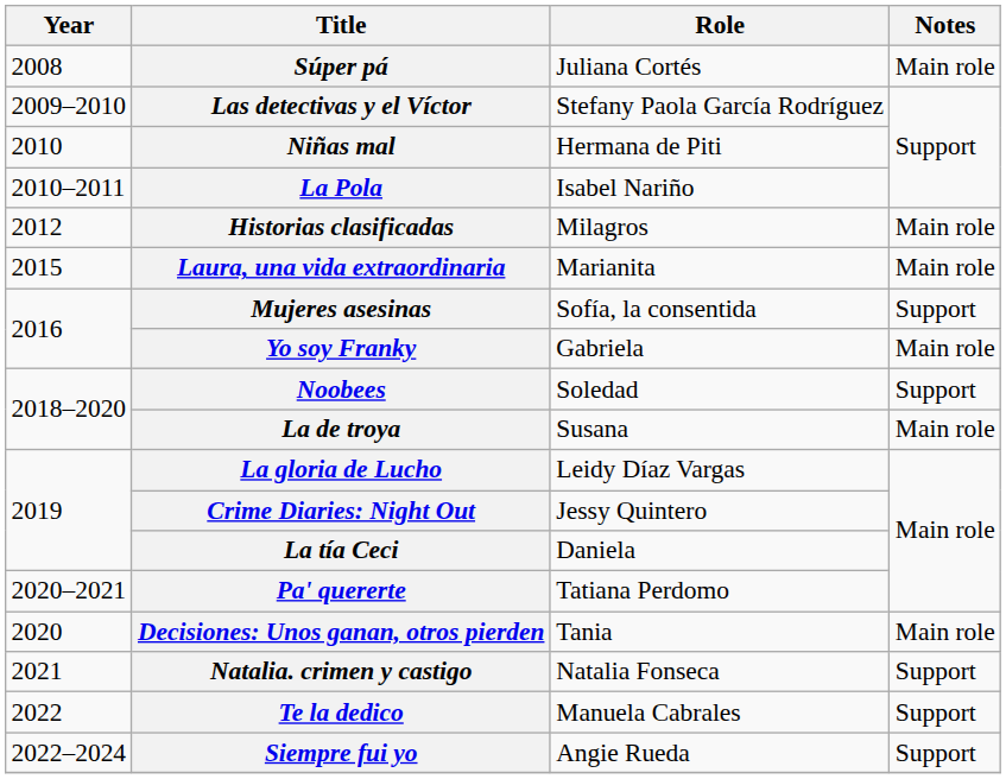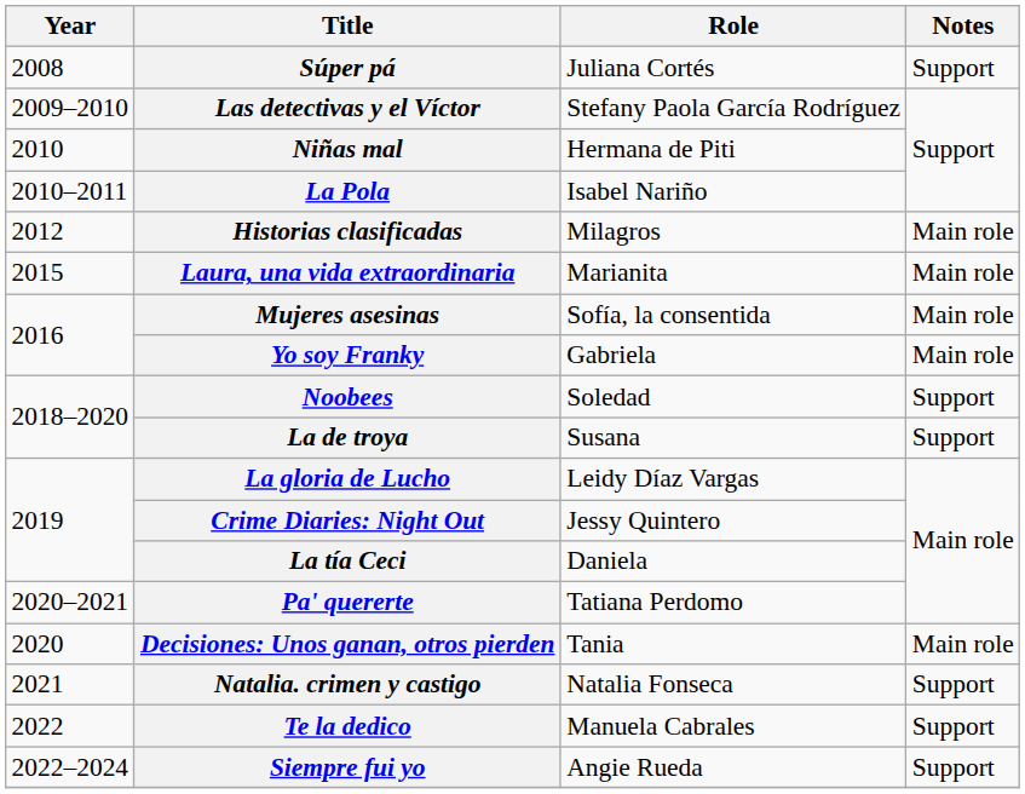Súper pá | Notes: Main role -> Support
Mujeres asesinas | Notes: Support -> Main role
La de troya | Notes: Main role -> Support
